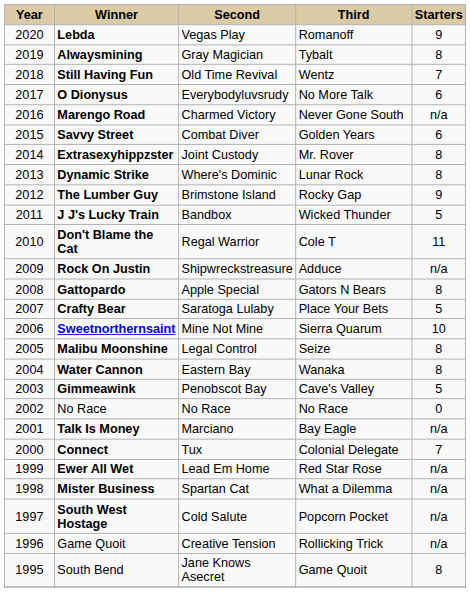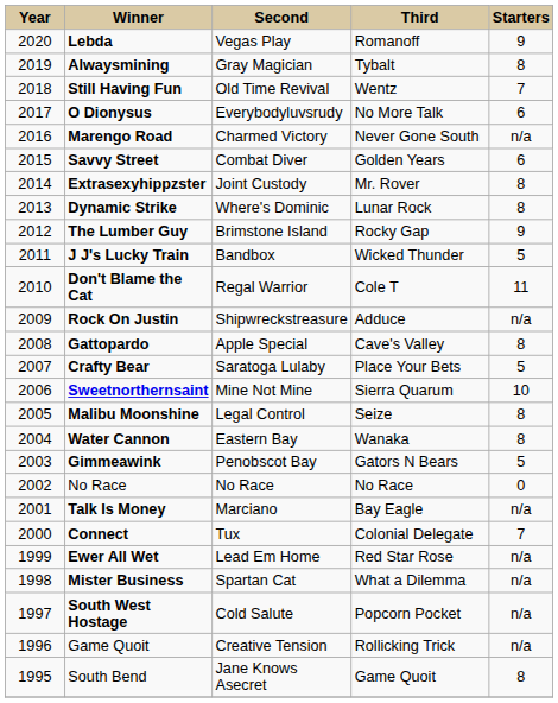Gattopardo | column 4: Gators N Bears -> Cave's Valley
Gimmeawink | column 4: Cave's Valley -> Gators N Bears
